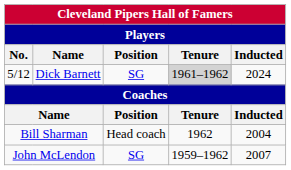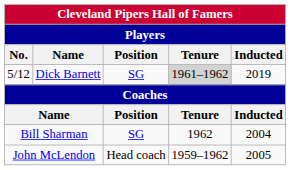5/12 | Inducted: 2024 -> 2019
Bill Sharman | Position: Head coach -> SG
John McLendon | Position: SG -> Head coach
John McLendon | Inducted: 2007 -> 2005
